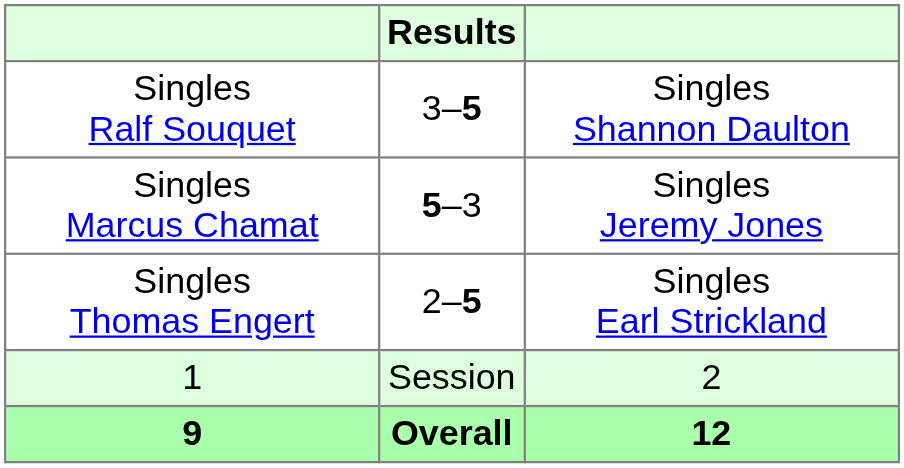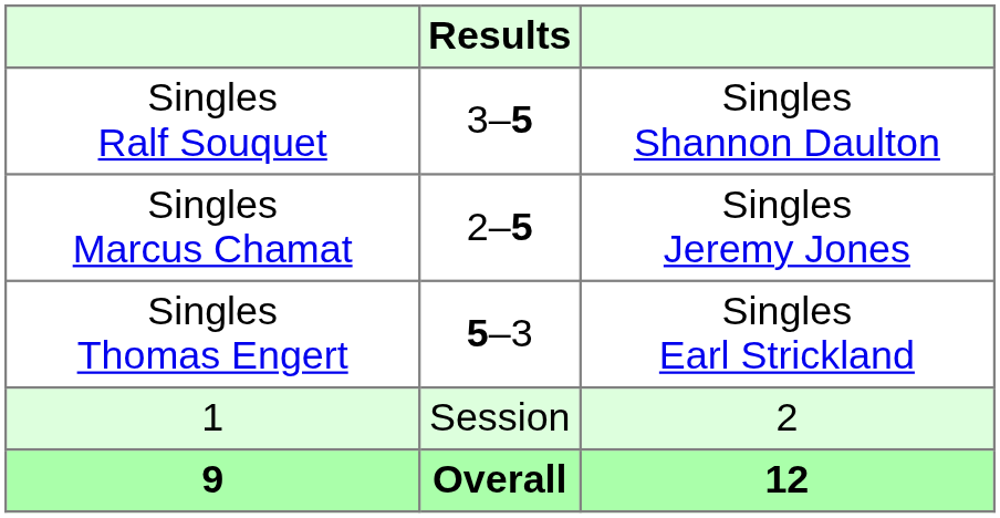Singles Marcus Chamat | Results: 5–3 -> 2–5
Singles Thomas Engert | Results: 2–5 -> 5–3
